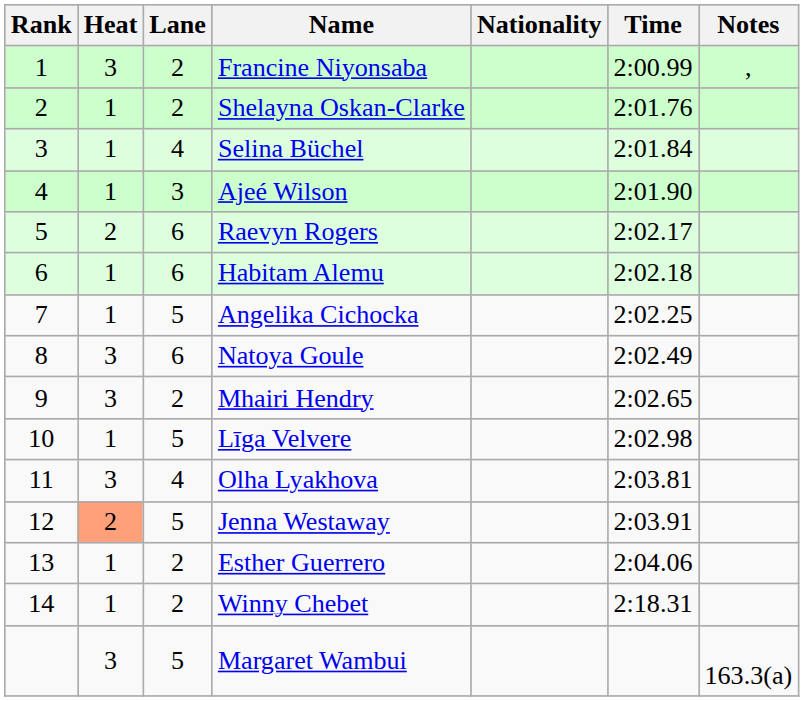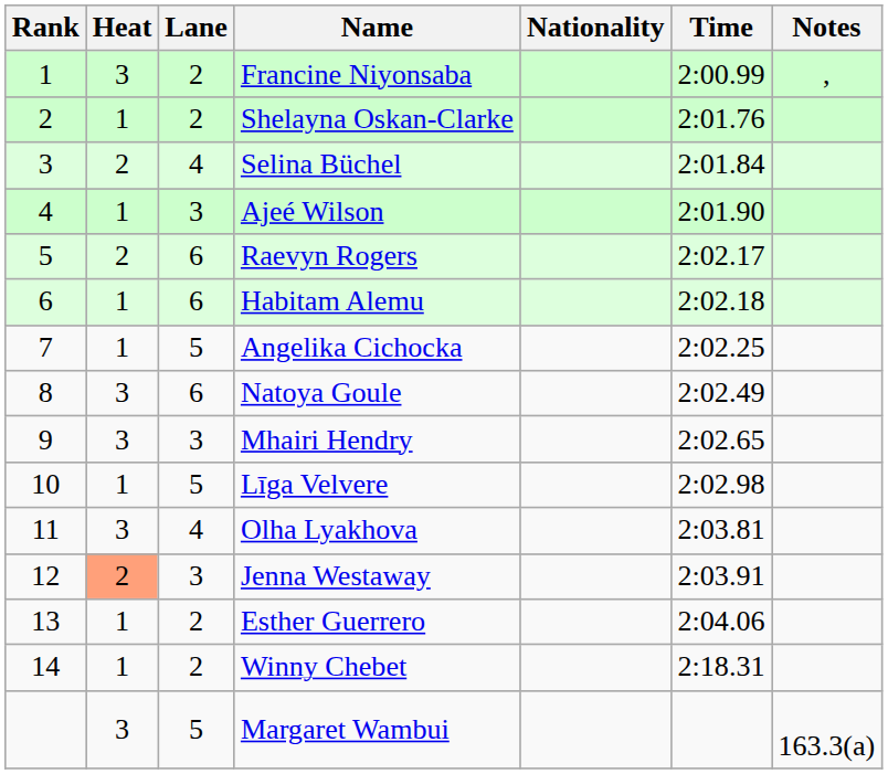Selina Büchel | Heat: 1 -> 2
Mhairi Hendry | Lane: 2 -> 3
Jenna Westaway | Lane: 5 -> 3
